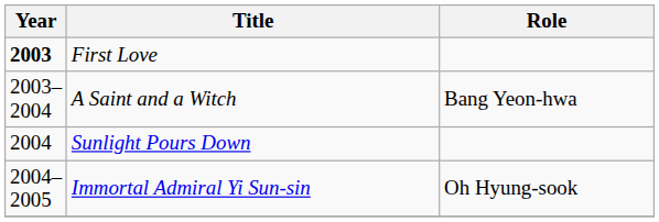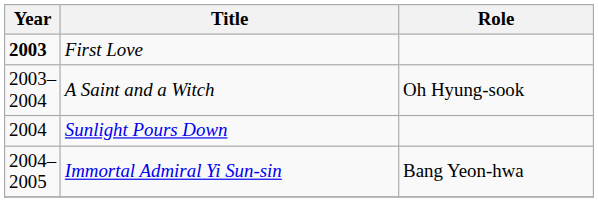A Saint and a Witch | Role: Bang Yeon-hwa -> Oh Hyung-sook
Immortal Admiral Yi Sun-sin | Role: Oh Hyung-sook -> Bang Yeon-hwa
